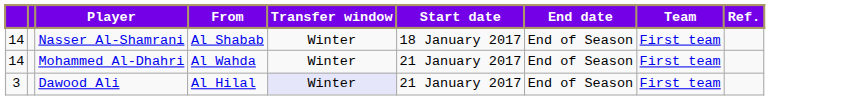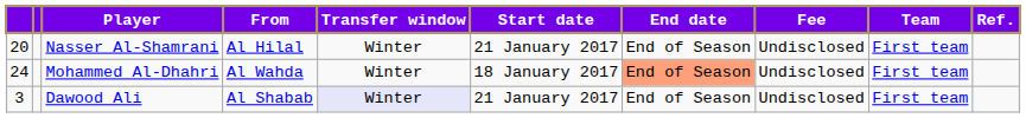+ column: Fee | Undisclosed | Undisclosed | Undisclosed
Nasser Al-Shamrani | column 1: 14 -> 20
Nasser Al-Shamrani | From: Al Shabab -> Al Hilal
Nasser Al-Shamrani | Start date: 18 January 2017 -> 21 January 2017
Mohammed Al-Dhahri | column 1: 14 -> 24
Mohammed Al-Dhahri | Start date: 21 January 2017 -> 18 January 2017
Mohammed Al-Dhahri | End date: no background -> lightsalmon background
Dawood Ali | From: Al Hilal -> Al Shabab
